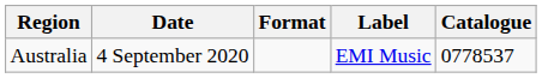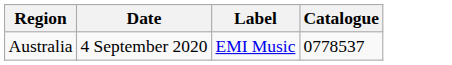- column: Format
